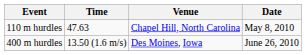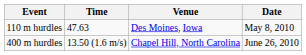110 m hurdles | Venue: Chapel Hill, North Carolina -> Des Moines, Iowa
400 m hurdles | Venue: Des Moines, Iowa -> Chapel Hill, North Carolina
